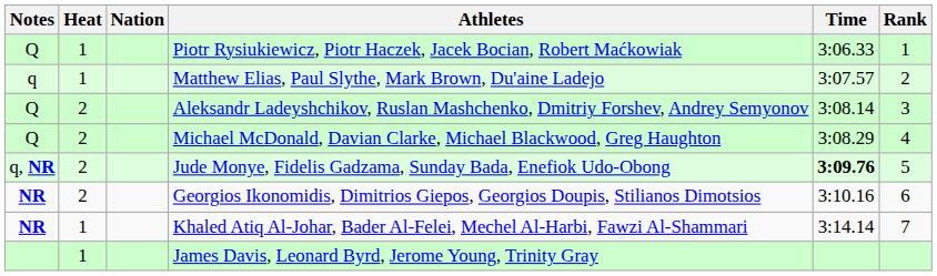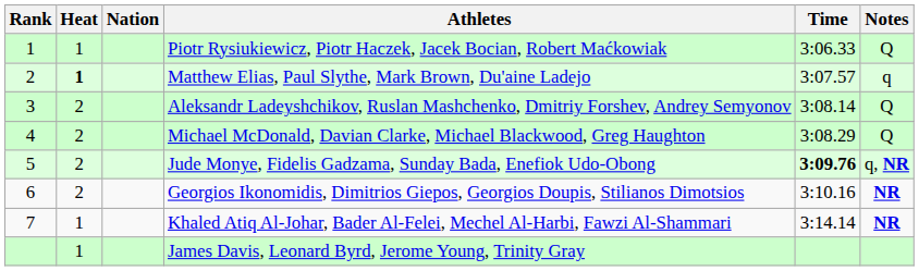columns swapped: Rank <-> Notes
Matthew Elias, Paul Slythe, Mark Brown, Du'aine Ladejo | Heat: normal -> bold
